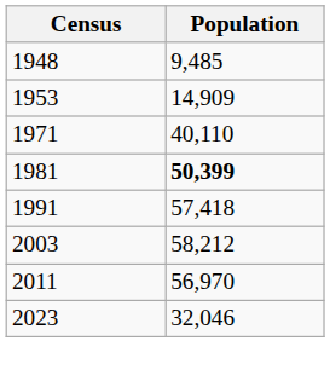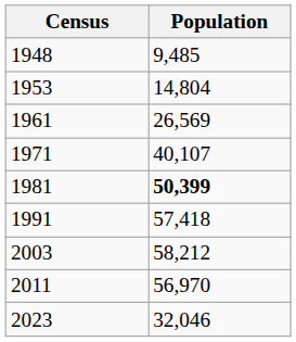1953 | Population: 14,909 -> 14,804
+ row: 1961 | 26,569
1971 | Population: 40,110 -> 40,107
